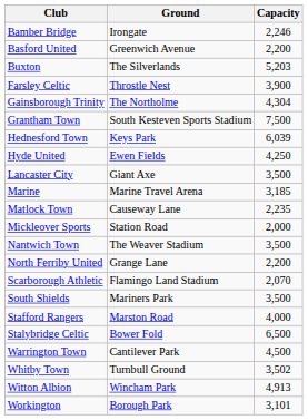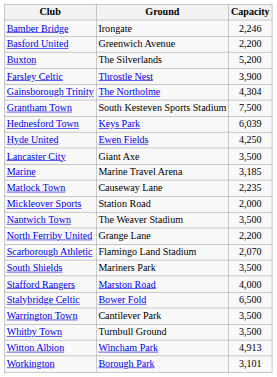Buxton | Capacity: 5,203 -> 5,200
Warrington Town | Capacity: 4,500 -> 3,500
Whitby Town | Capacity: 3,502 -> 3,500
